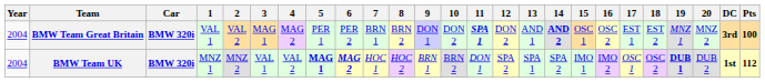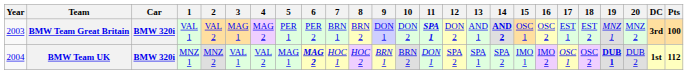BMW Team Great Britain | Year: 2004 -> 2003
BMW Team UK | 5: bold -> normal
